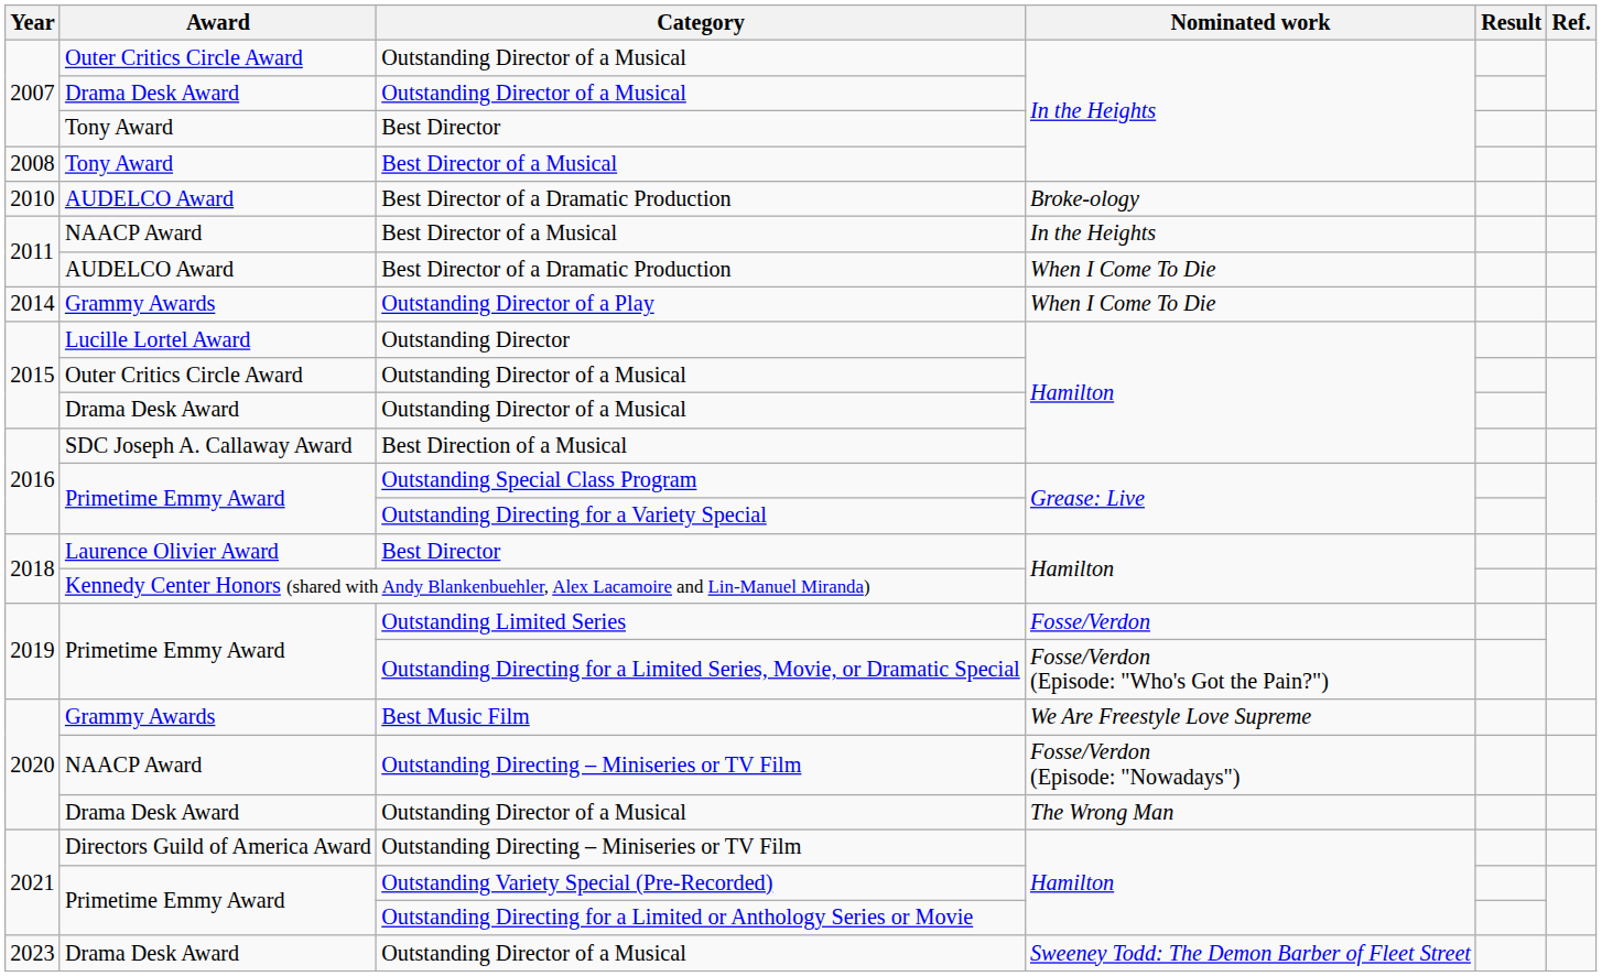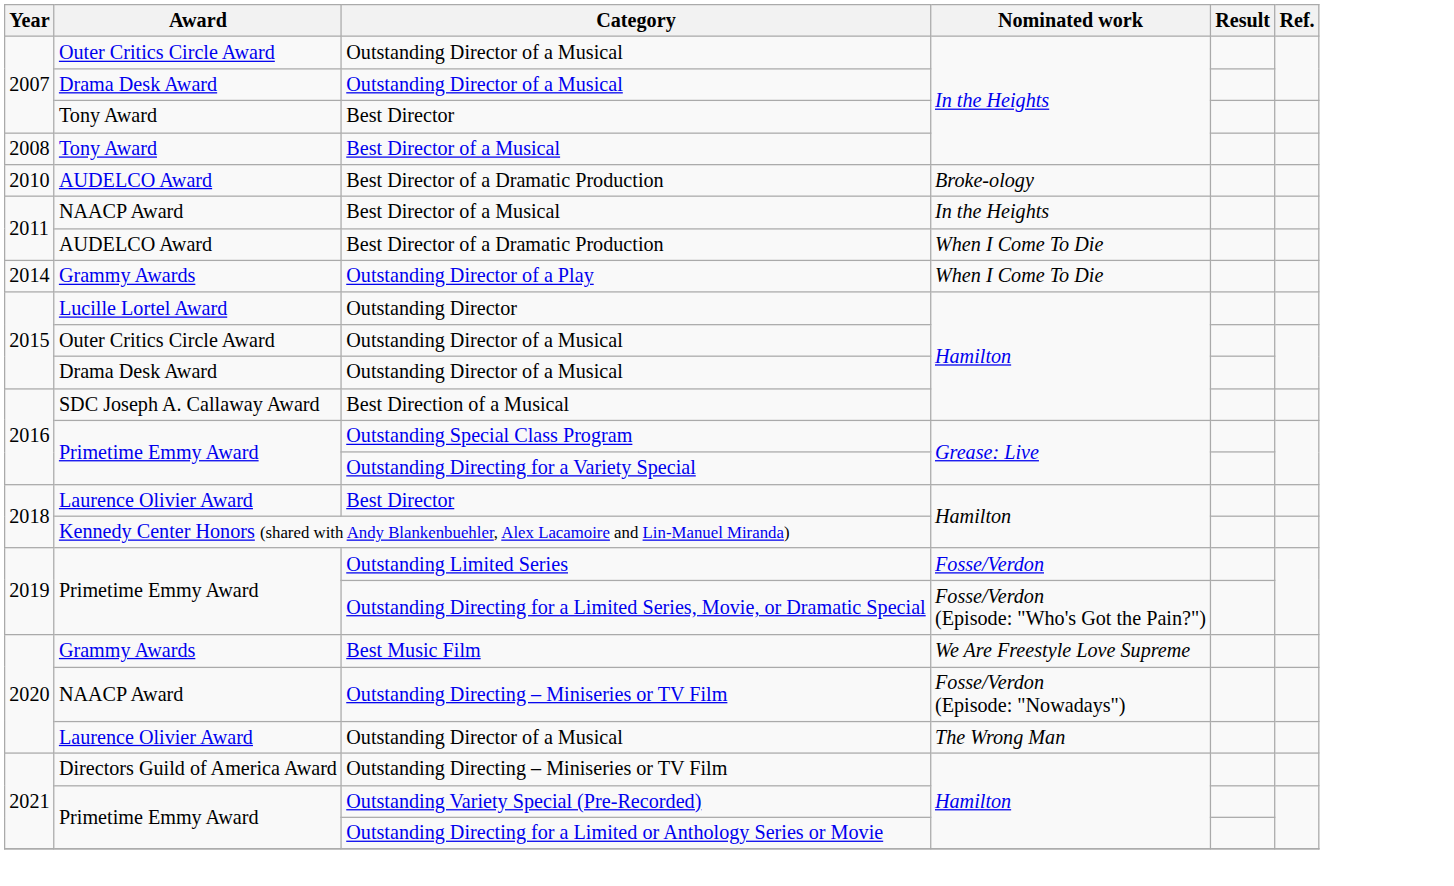2020 / Outstanding Director of a Musical | Award: Drama Desk Award -> Laurence Olivier Award
- row: 2023 | Drama Desk Award | Outstanding Director of a Musical | Sweeney Todd: The Demon Barber of Fleet Street
